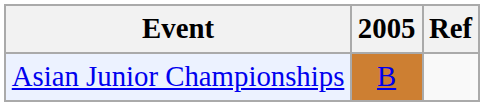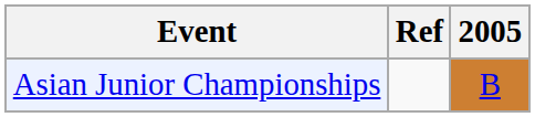columns swapped: 2005 <-> Ref
